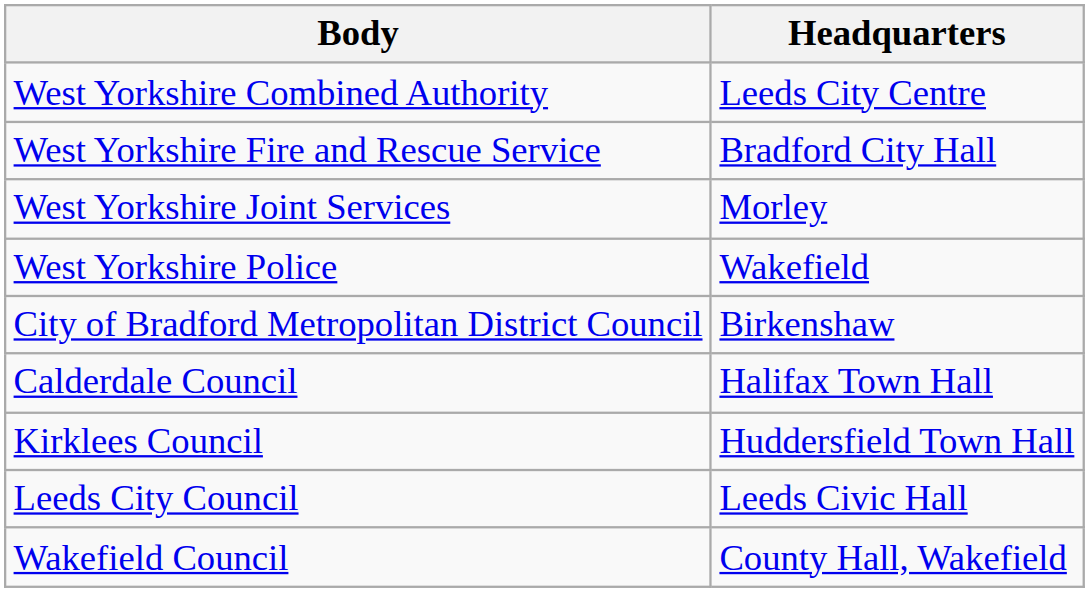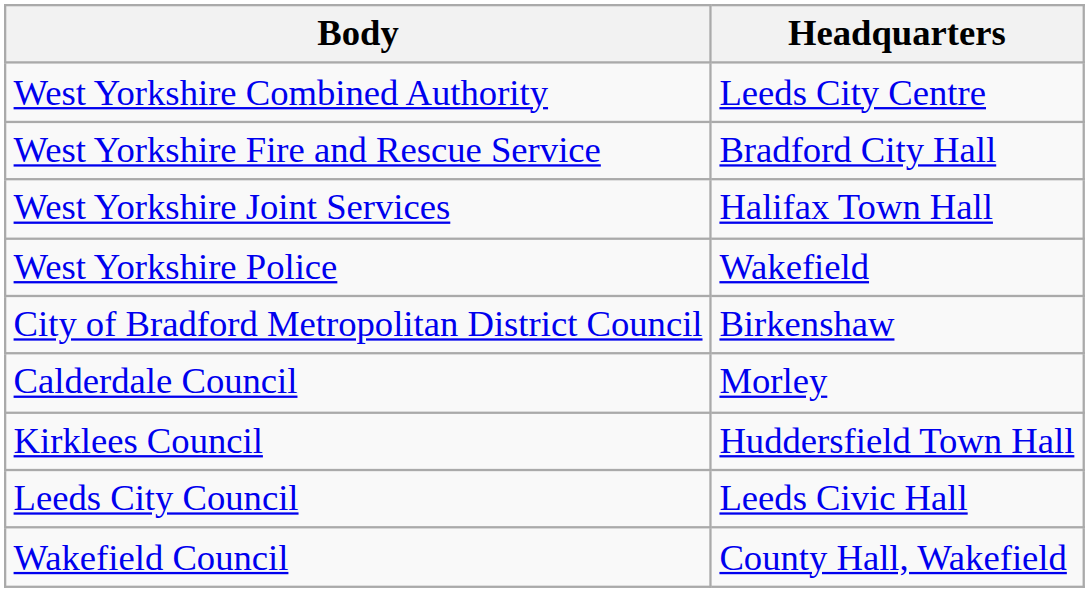West Yorkshire Joint Services | Headquarters: Morley -> Halifax Town Hall
Calderdale Council | Headquarters: Halifax Town Hall -> Morley
